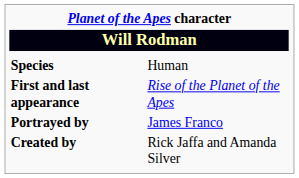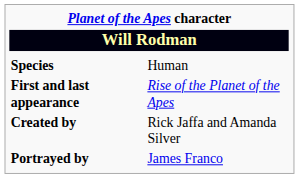rows swapped: Created by <-> Portrayed by
